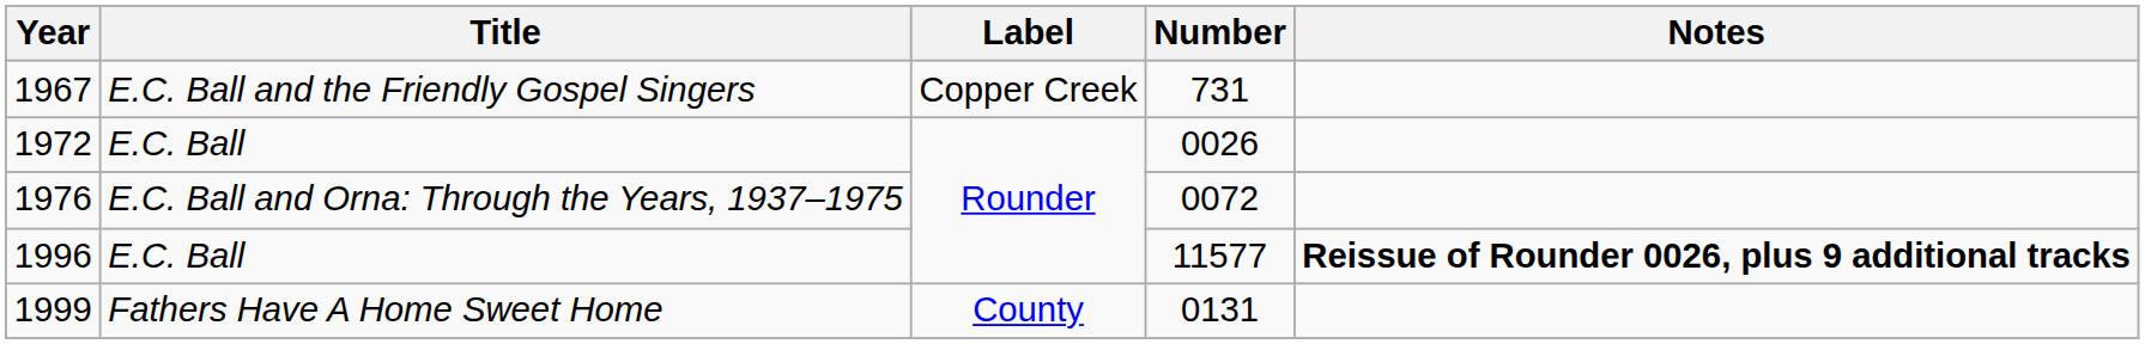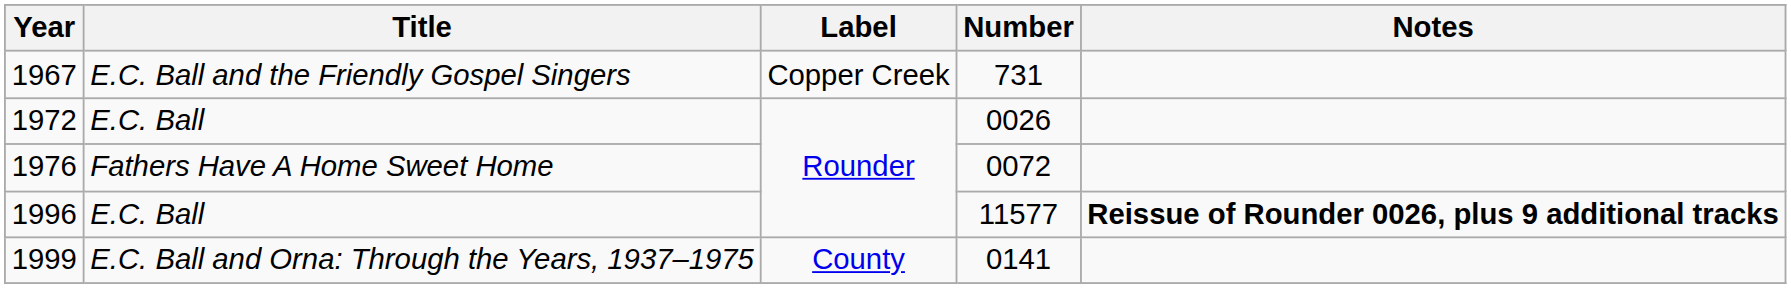1976 | Title: E.C. Ball and Orna: Through the Years, 1937–1975 -> Fathers Have A Home Sweet Home
1999 | Title: Fathers Have A Home Sweet Home -> E.C. Ball and Orna: Through the Years, 1937–1975
1999 | Number: 0131 -> 0141
